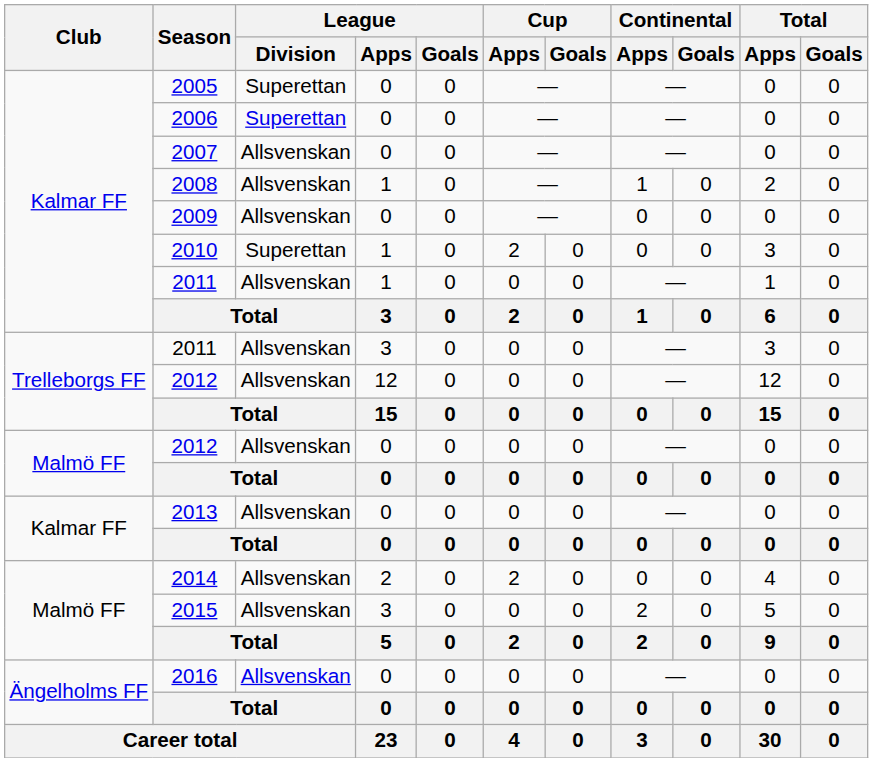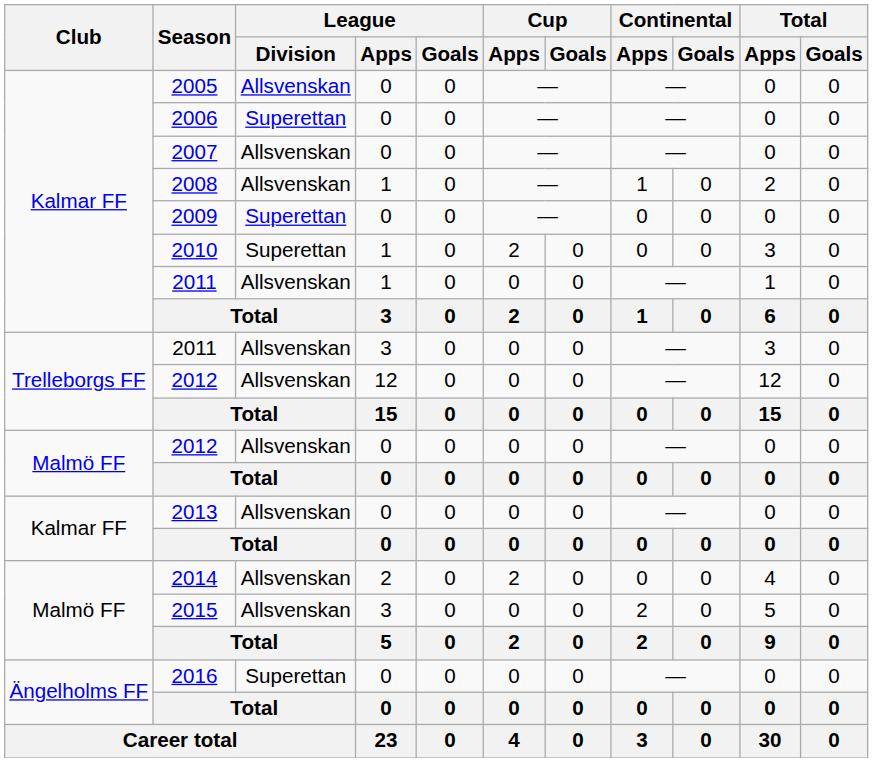2005 | League / Division: Superettan -> Allsvenskan
2009 | League / Division: Allsvenskan -> Superettan
2016 | League / Division: Allsvenskan -> Superettan
